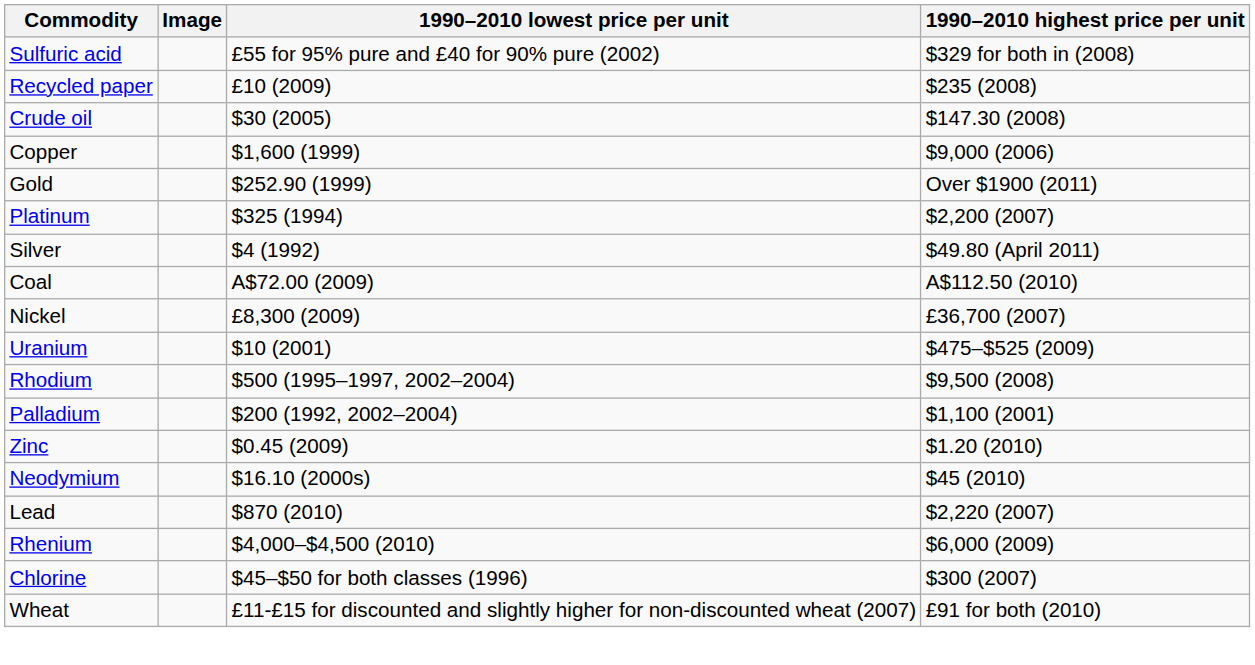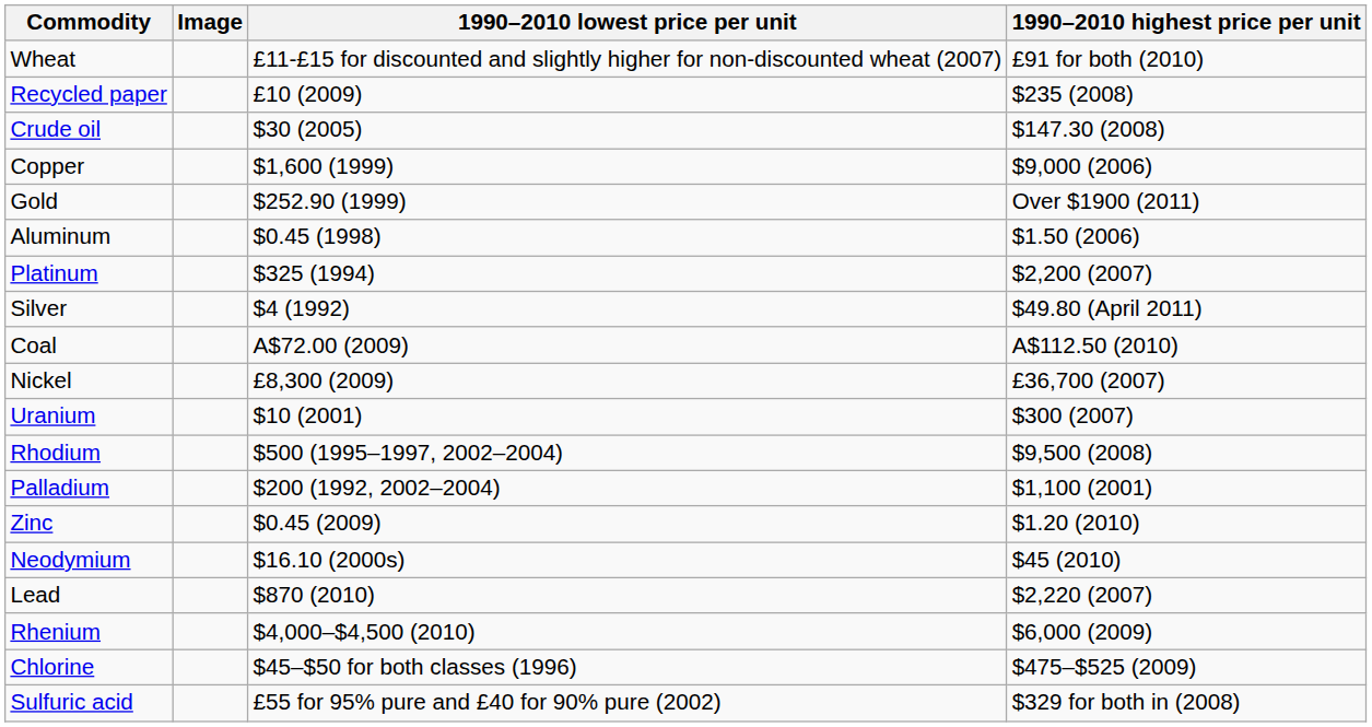rows swapped: Wheat <-> Sulfuric acid
+ row: Aluminum | $0.45 (1998) | $1.50 (2006)
Uranium | 1990–2010 highest price per unit: $475–$525 (2009) -> $300 (2007)
Chlorine | 1990–2010 highest price per unit: $300 (2007) -> $475–$525 (2009)
